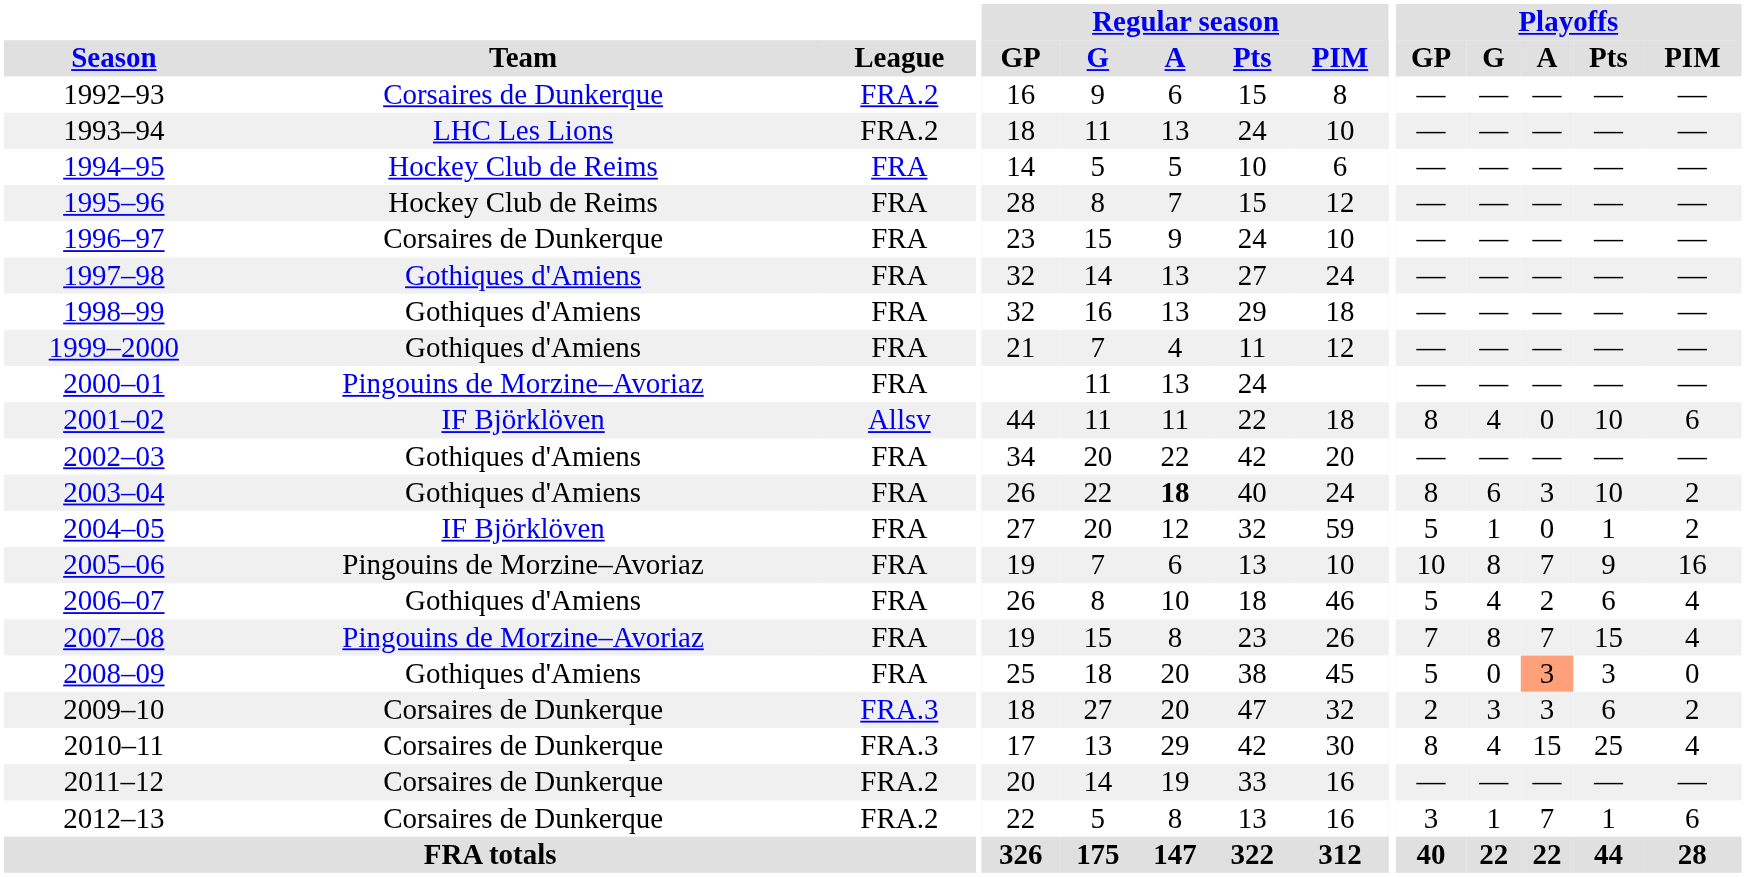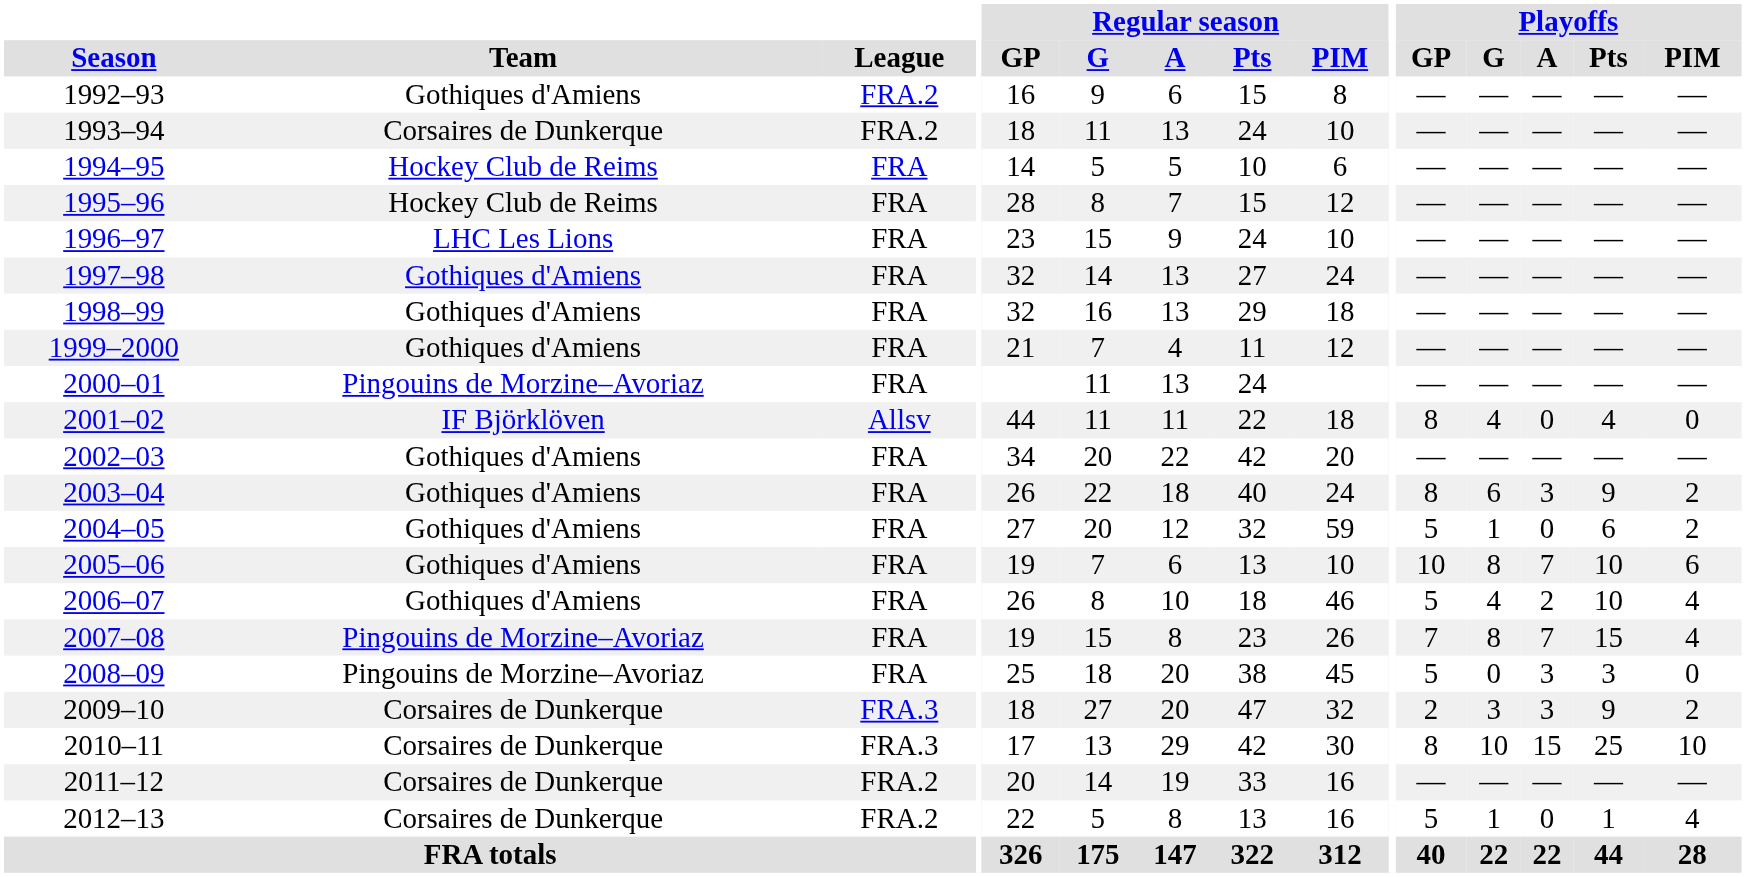1992–93 | Team: Corsaires de Dunkerque -> Gothiques d'Amiens
1993–94 | Team: LHC Les Lions -> Corsaires de Dunkerque
1996–97 | Team: Corsaires de Dunkerque -> LHC Les Lions
2001–02 | Playoffs / Pts: 10 -> 4
2001–02 | Playoffs / PIM: 6 -> 0
2003–04 | Regular season / A: bold -> normal
2003–04 | Playoffs / Pts: 10 -> 9
2004–05 | Team: IF Björklöven -> Gothiques d'Amiens
2004–05 | Playoffs / Pts: 1 -> 6
2005–06 | Team: Pingouins de Morzine–Avoriaz -> Gothiques d'Amiens
2005–06 | Playoffs / Pts: 9 -> 10
2005–06 | Playoffs / PIM: 16 -> 6
2006–07 | Playoffs / Pts: 6 -> 10
2008–09 | Team: Gothiques d'Amiens -> Pingouins de Morzine–Avoriaz
2008–09 | Playoffs / A: lightsalmon background -> no background
2009–10 | Playoffs / Pts: 6 -> 9
2010–11 | Playoffs / G: 4 -> 10
2010–11 | Playoffs / PIM: 4 -> 10
2012–13 | Playoffs / GP: 3 -> 5
2012–13 | Playoffs / A: 7 -> 0
2012–13 | Playoffs / PIM: 6 -> 4
